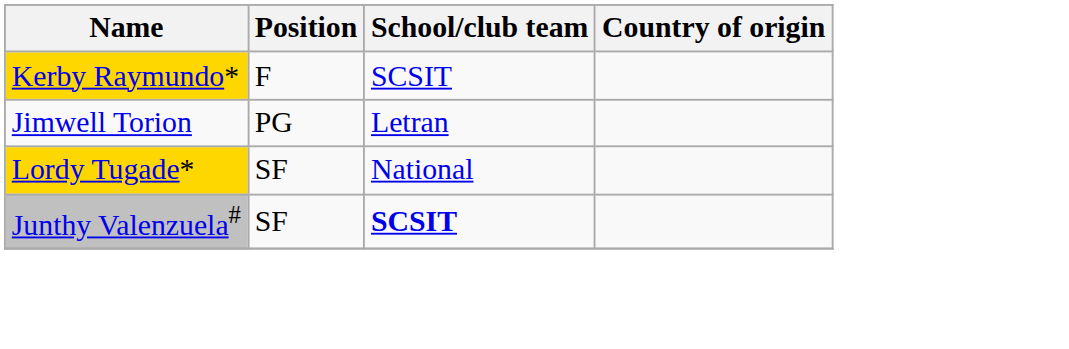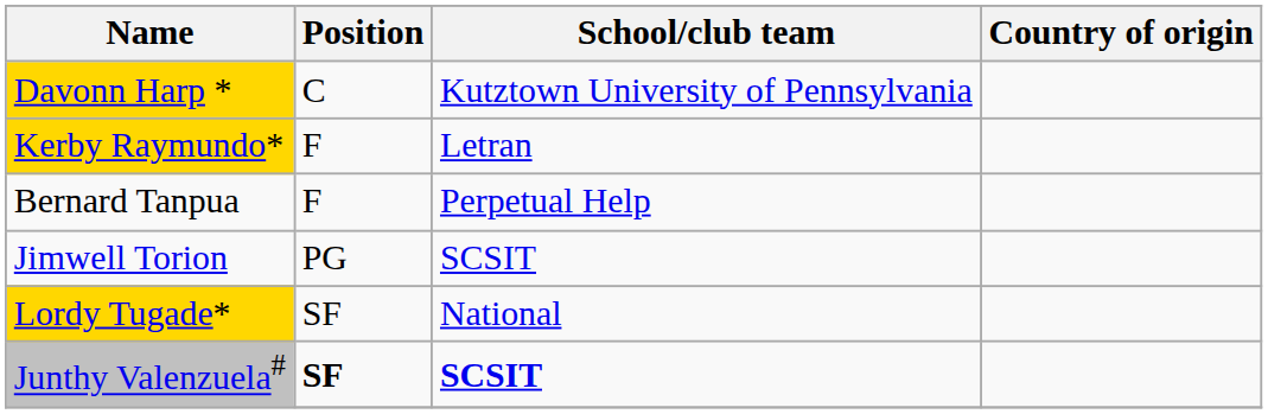+ row: Davonn Harp * | C | Kutztown University of Pennsylvania
Kerby Raymundo* | School/club team: SCSIT -> Letran
+ row: Bernard Tanpua | F | Perpetual Help
Jimwell Torion | School/club team: Letran -> SCSIT
Junthy Valenzuela# | Position: normal -> bold
